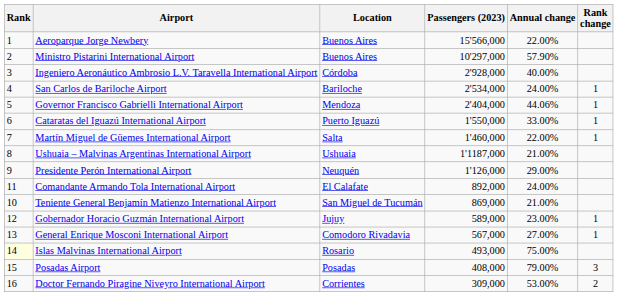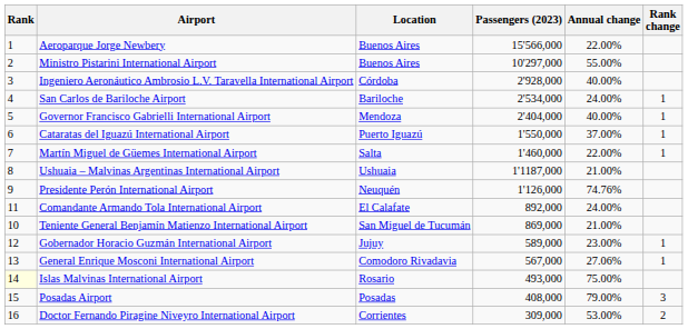Ministro Pistarini International Airport | Annual change: 57.90% -> 55.00%
Governor Francisco Gabrielli International Airport | Annual change: 44.06% -> 40.00%
Cataratas del Iguazú International Airport | Annual change: 33.00% -> 37.00%
Presidente Perón International Airport | Annual change: 29.00% -> 74.76%
General Enrique Mosconi International Airport | Annual change: 27.00% -> 27.06%
